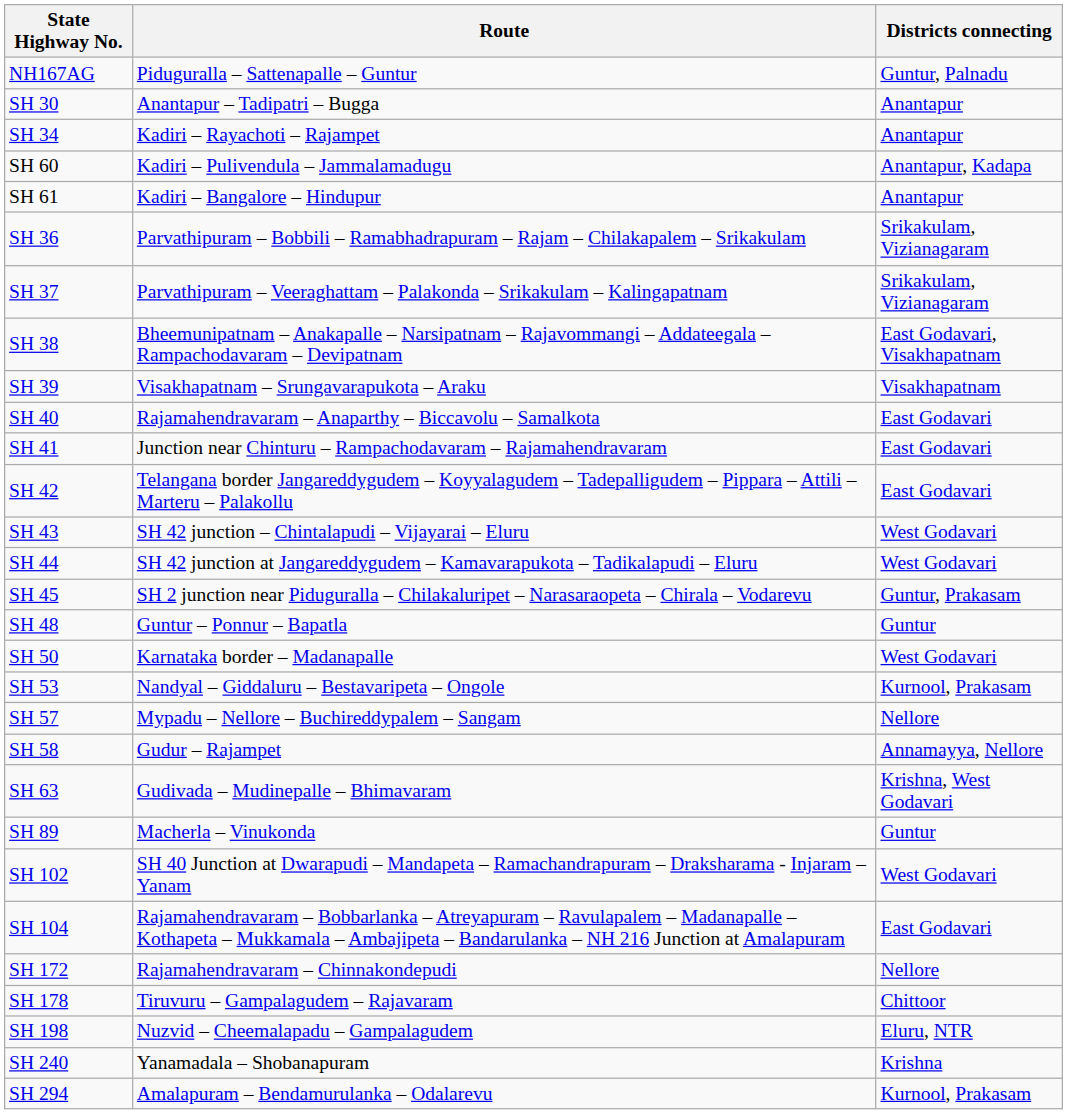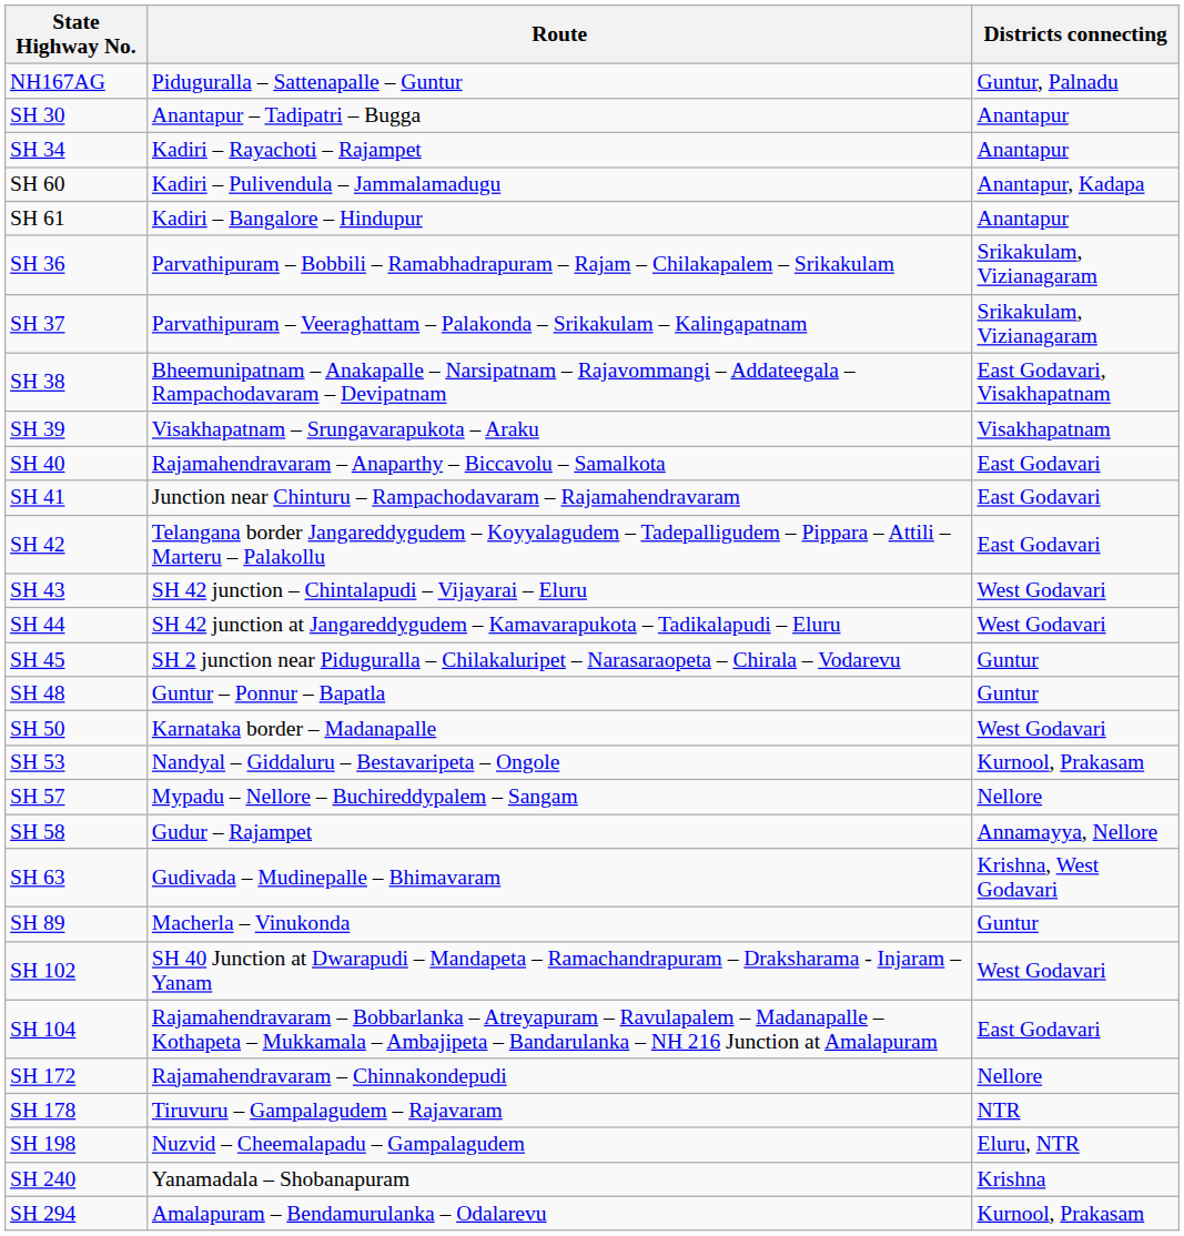SH 45 | Districts connecting: Guntur, Prakasam -> Guntur
SH 178 | Districts connecting: Chittoor -> NTR
